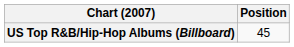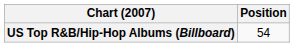US Top R&B/Hip-Hop Albums (Billboard) | Position: 45 -> 54
